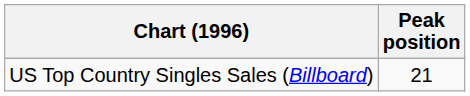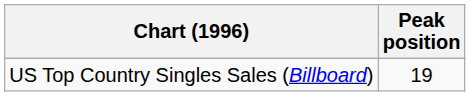US Top Country Singles Sales (Billboard) | Peak position: 21 -> 19
